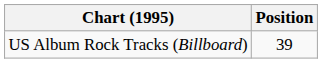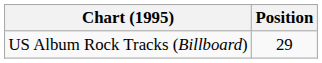US Album Rock Tracks (Billboard) | Position: 39 -> 29
